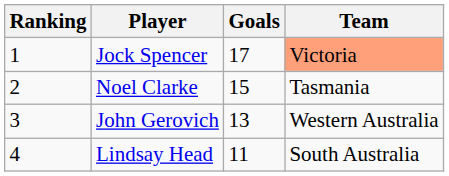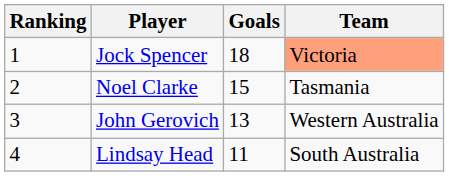Jock Spencer | Goals: 17 -> 18
